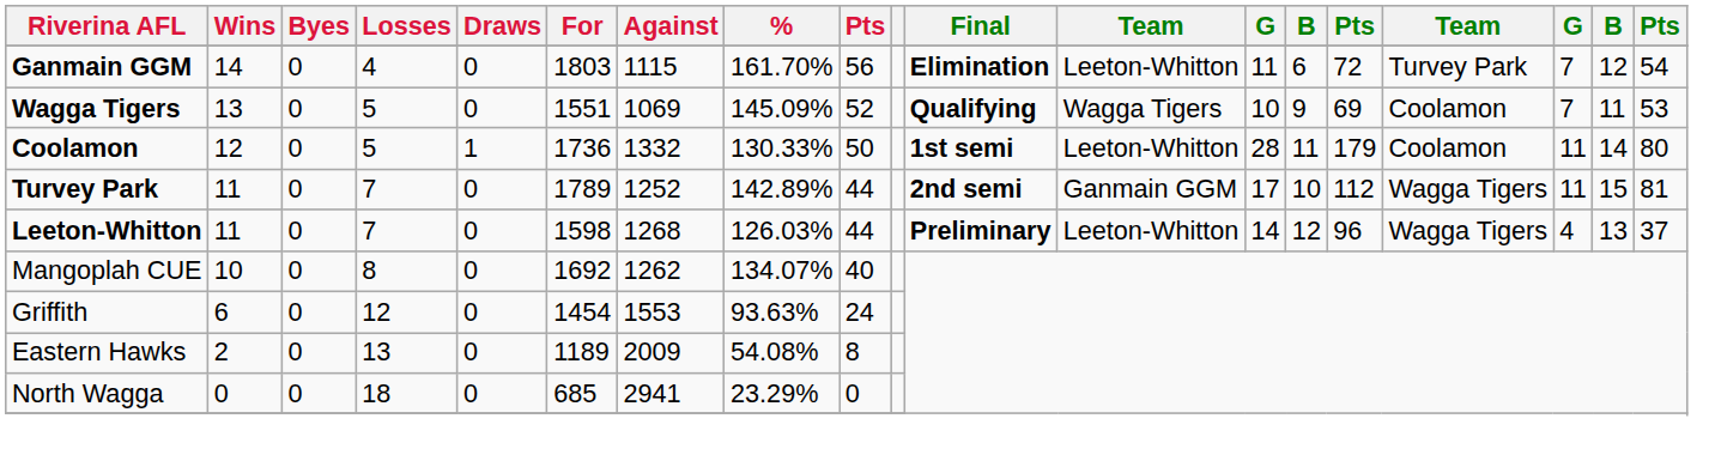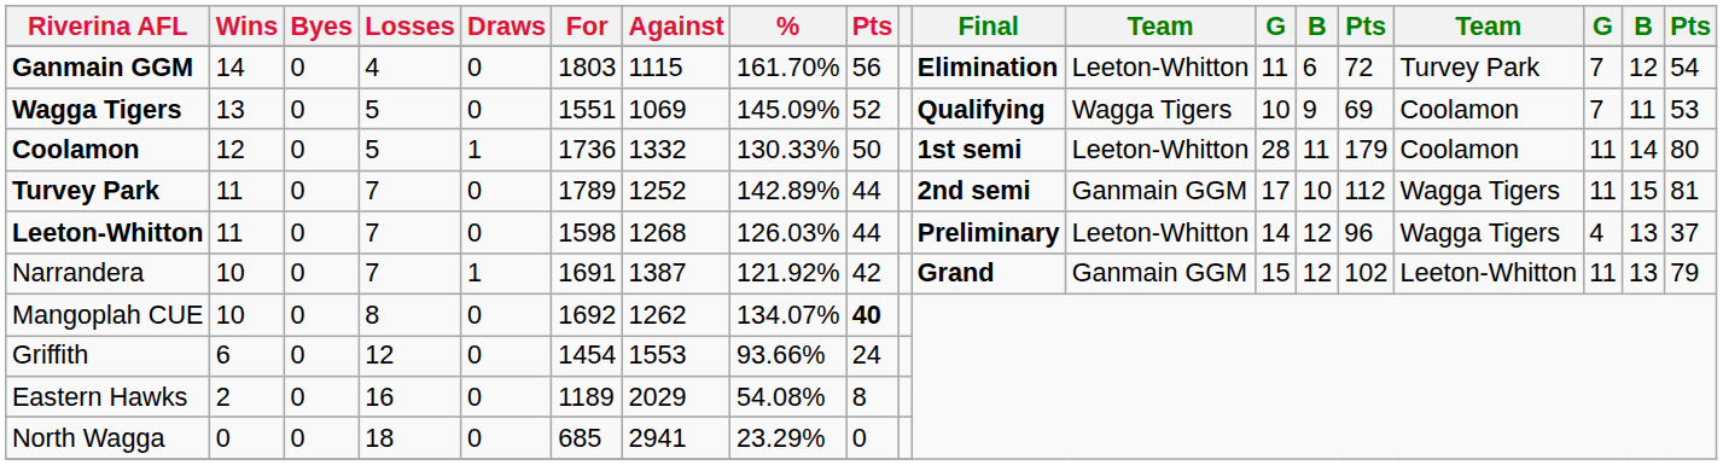+ row: Narrandera | 10 | 0 | 7 | 1 | 1691 | 1387 | 121.92% | 42 | Grand | Ganmain GGM | 15 | 12 | 102 | Leeton-Whitton | 11 | 13 | 79
Mangoplah CUE | column 9: normal -> bold
Griffith | %: 93.63% -> 93.66%
Eastern Hawks | Losses: 13 -> 16
Eastern Hawks | Against: 2009 -> 2029
